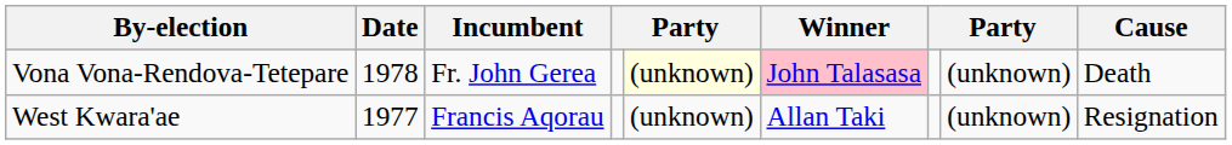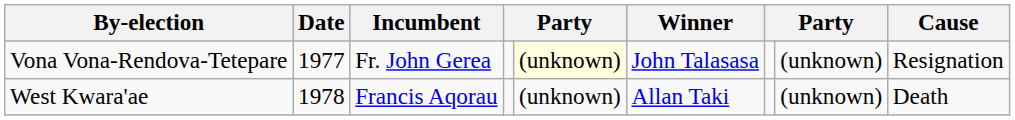Vona Vona-Rendova-Tetepare | Date: 1978 -> 1977
Vona Vona-Rendova-Tetepare | Winner: pink background -> no background
Vona Vona-Rendova-Tetepare | Cause: Death -> Resignation
West Kwara'ae | Date: 1977 -> 1978
West Kwara'ae | Cause: Resignation -> Death
